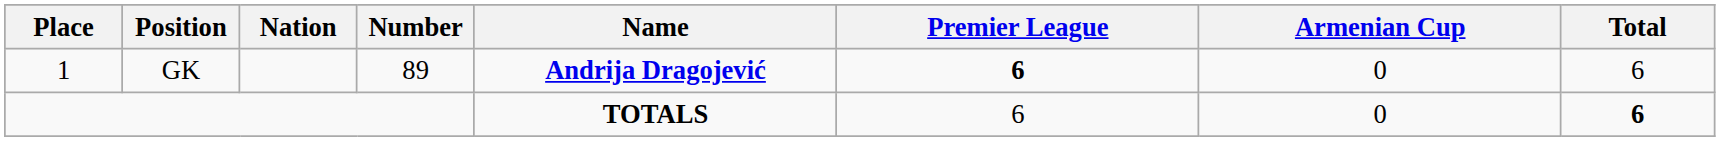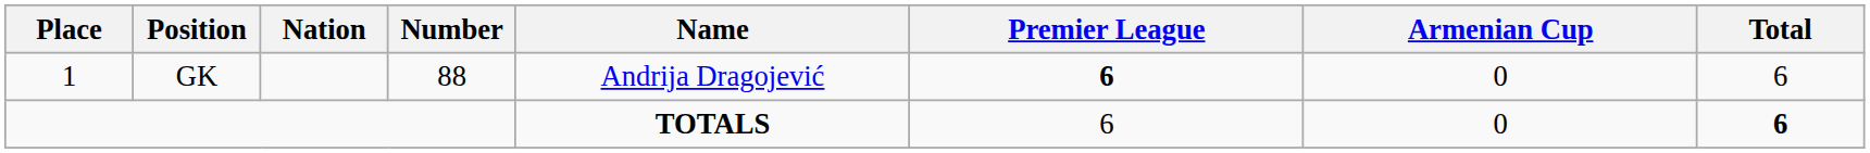GK | Number: 89 -> 88
GK | Name: bold -> normal
